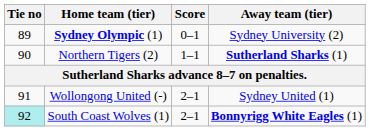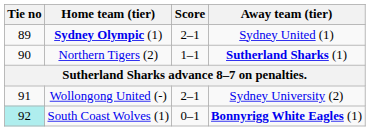Sydney Olympic (1) | Score: 0–1 -> 2–1
Sydney Olympic (1) | Away team (tier): Sydney University (2) -> Sydney United (1)
Wollongong United (-) | Away team (tier): Sydney United (1) -> Sydney University (2)
South Coast Wolves (1) | Score: 2–1 -> 0–1
